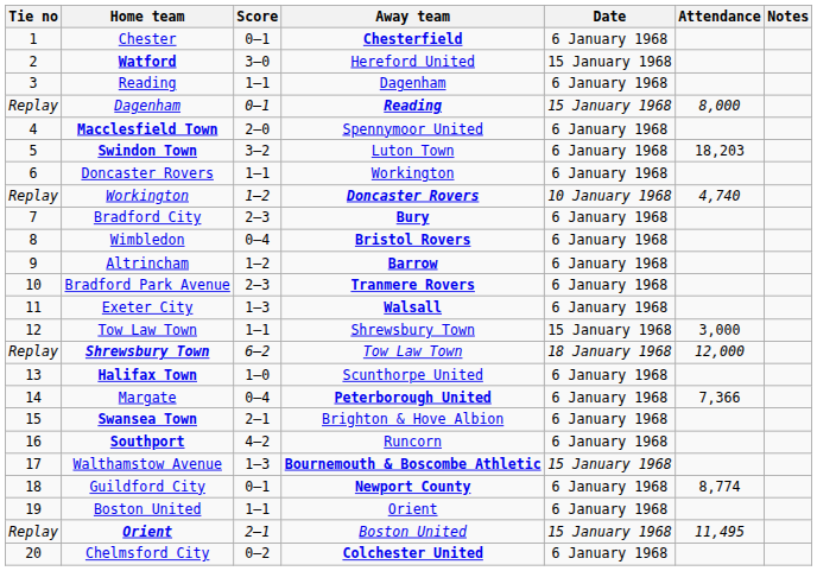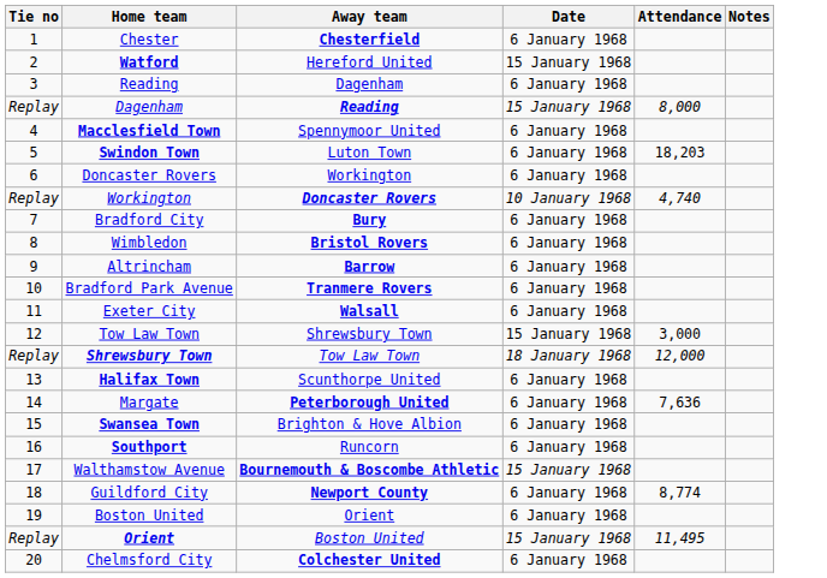- column: Score | 0–1 | 3–0 | 1–1 | 0–1 | 2–0 | 3–2 | 1–1 | 1–2 | 2–3 | 0–4 | 1–2 | 2–3 | 1–3 | 1–1 | 6–2 | 1–0 | 0–4 | 2–1 | 4–2 | 1–3 | 0–1 | 1–1 | 2–1 | 0–2
Margate | Attendance: 7,366 -> 7,636
